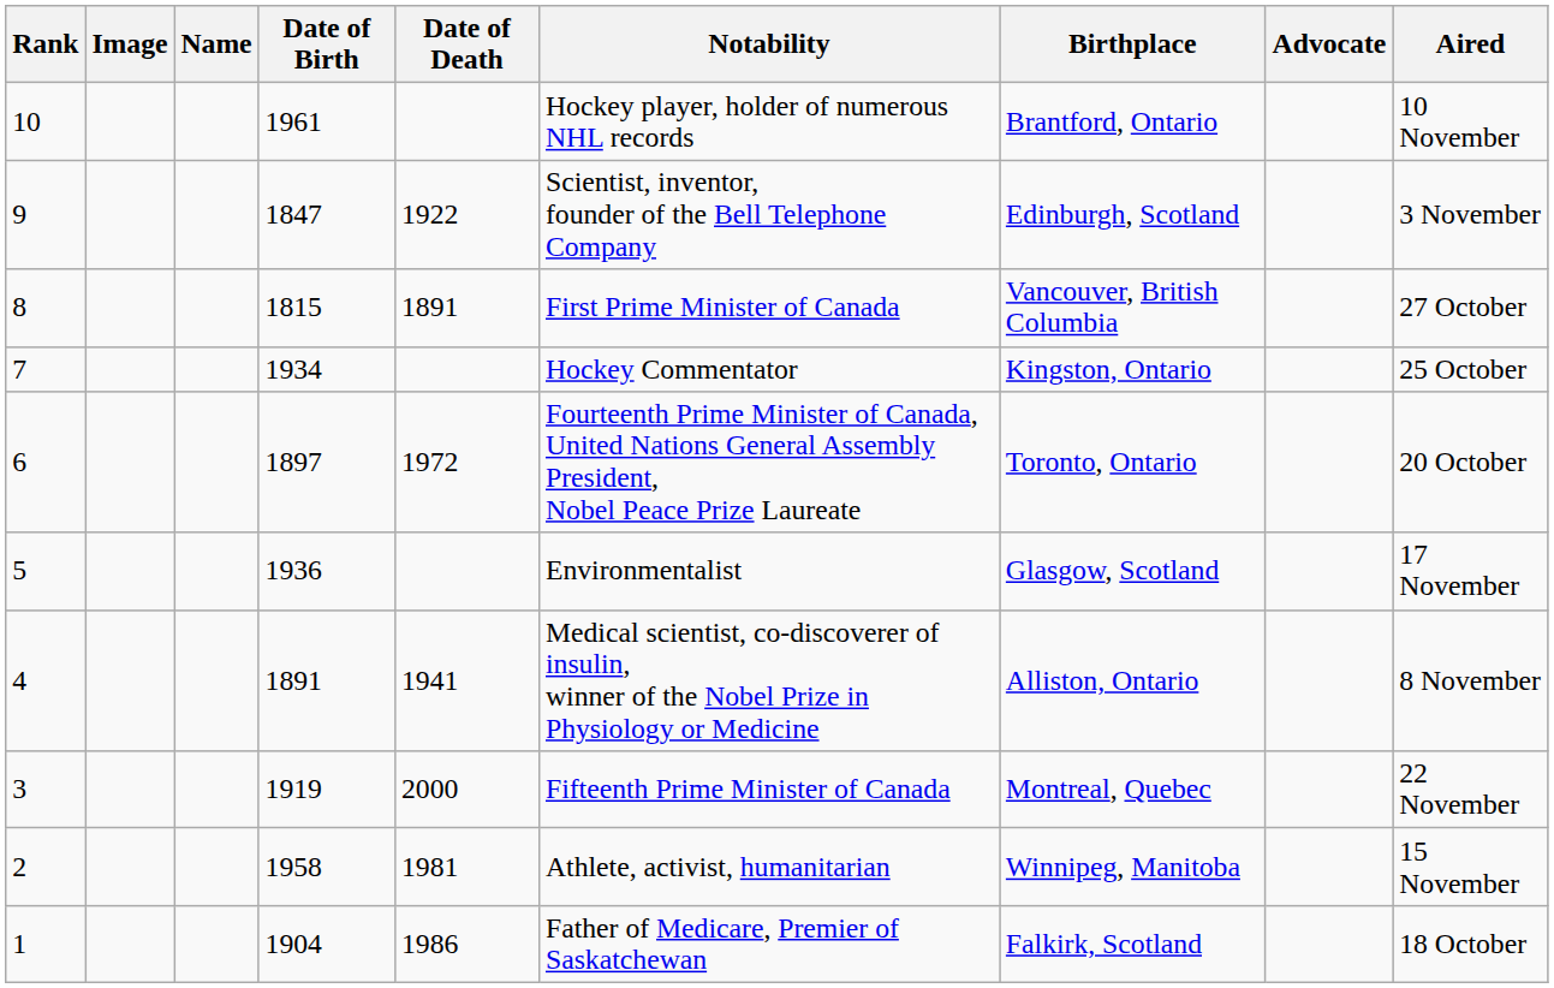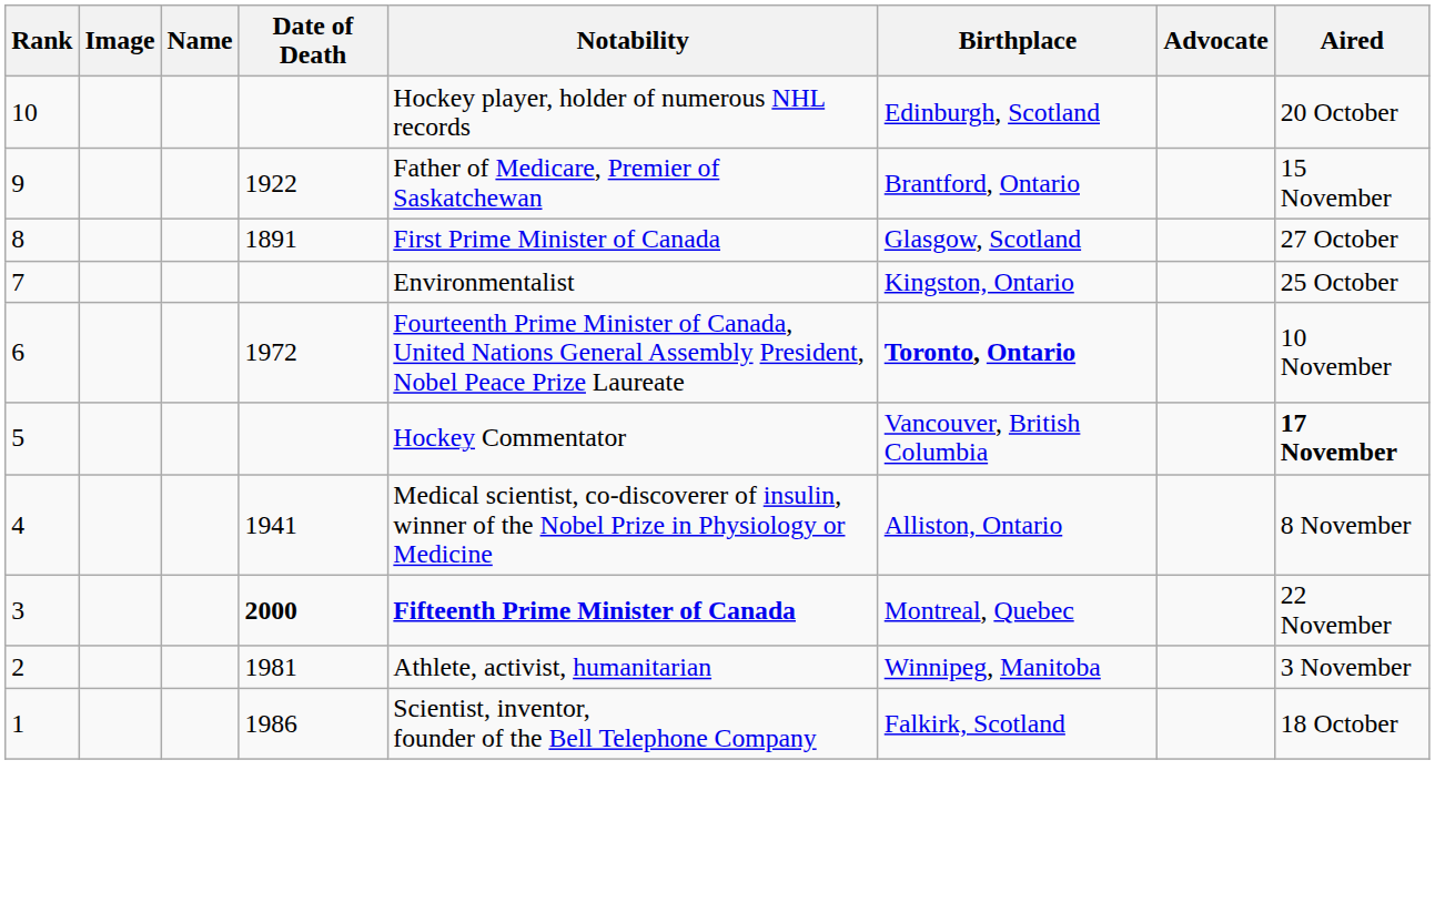- column: Date of Birth | 1961 | 1847 | 1815 | 1934 | 1897 | 1936 | 1891 | 1919 | 1958 | 1904
10 | Birthplace: Brantford, Ontario -> Edinburgh, Scotland
10 | Aired: 10 November -> 20 October
9 | Notability: Scientist, inventor, founder of the Bell Telephone Company -> Father of Medicare, Premier of Saskatchewan
9 | Birthplace: Edinburgh, Scotland -> Brantford, Ontario
9 | Aired: 3 November -> 15 November
8 | Birthplace: Vancouver, British Columbia -> Glasgow, Scotland
7 | Notability: Hockey Commentator -> Environmentalist
6 | Birthplace: normal -> bold
6 | Aired: 20 October -> 10 November
5 | Notability: Environmentalist -> Hockey Commentator
5 | Birthplace: Glasgow, Scotland -> Vancouver, British Columbia
5 | Aired: normal -> bold
3 | Date of Death: normal -> bold
3 | Notability: normal -> bold
2 | Aired: 15 November -> 3 November
1 | Notability: Father of Medicare, Premier of Saskatchewan -> Scientist, inventor, founder of the Bell Telephone Company
